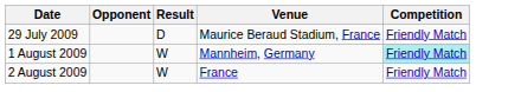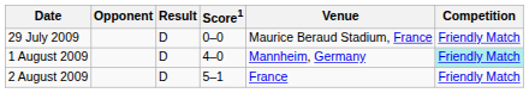+ column: Score1 | 0–0 | 4–0 | 5–1
1 August 2009 | Result: W -> D
2 August 2009 | Result: W -> D
